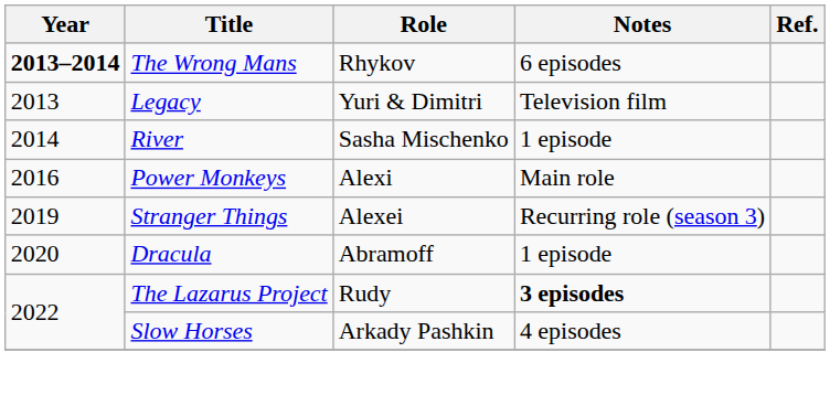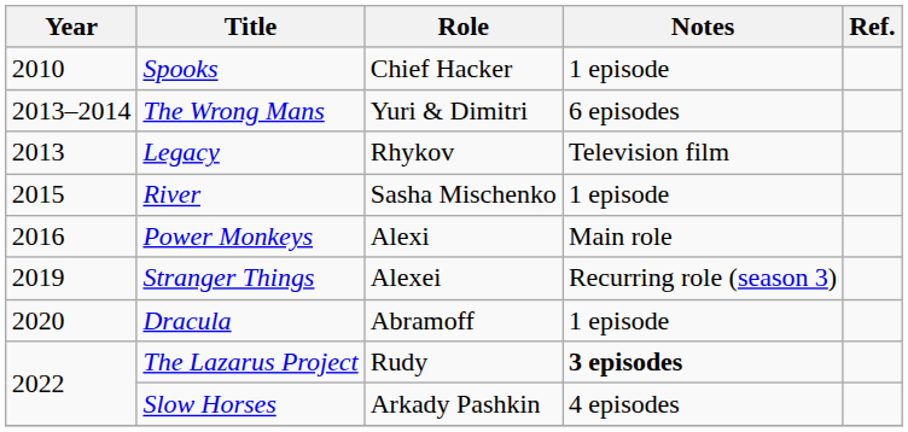+ row: 2010 | Spooks | Chief Hacker | 1 episode
The Wrong Mans | Year: bold -> normal
The Wrong Mans | Role: Rhykov -> Yuri & Dimitri
Legacy | Role: Yuri & Dimitri -> Rhykov
River | Year: 2014 -> 2015
